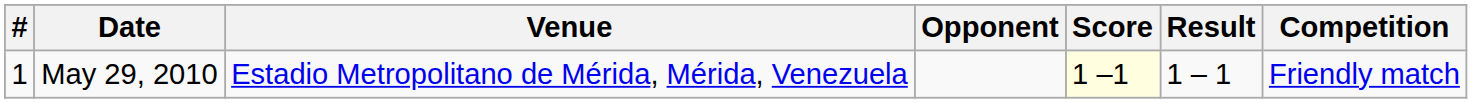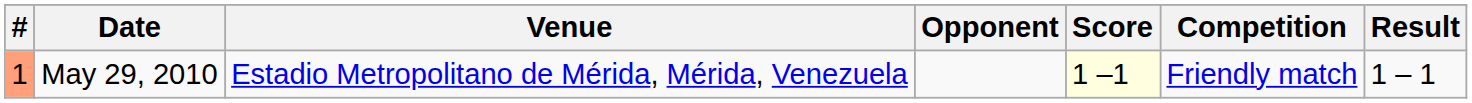columns swapped: Result <-> Competition
May 29, 2010 | #: no background -> lightsalmon background
